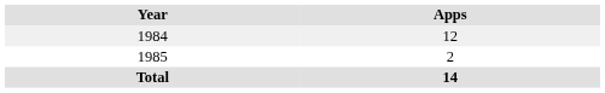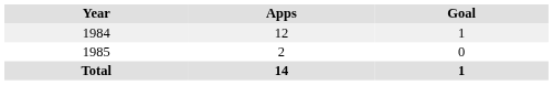+ column: Goal | 1 | 0 | 1
